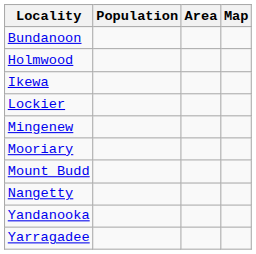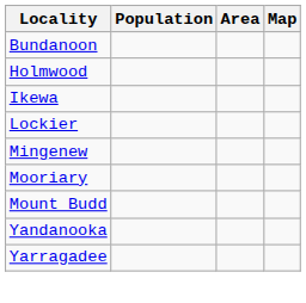- row: Nangetty
